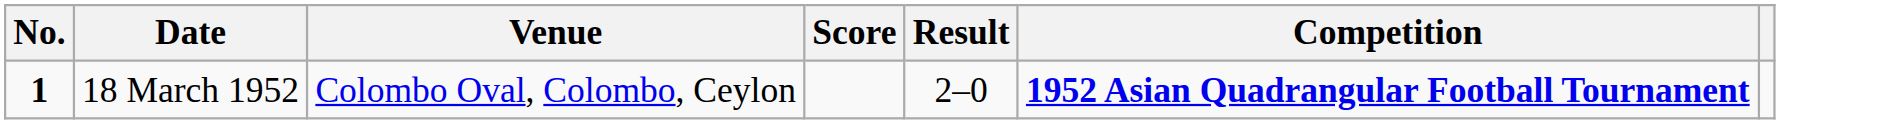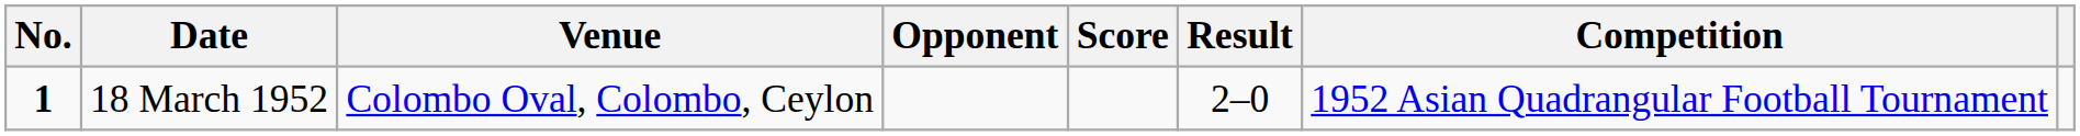+ column: Opponent
18 March 1952 | Competition: bold -> normal
